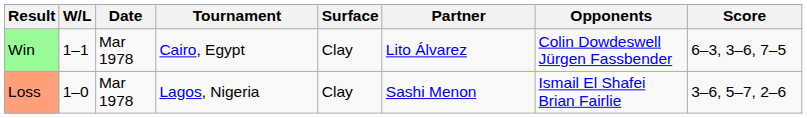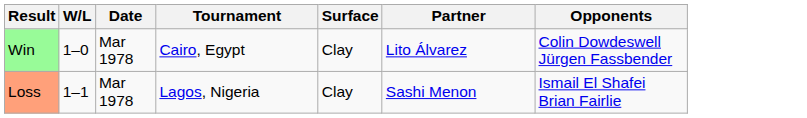- column: Score | 6–3, 3–6, 7–5 | 3–6, 5–7, 2–6
Win | W/L: 1–1 -> 1–0
Loss | W/L: 1–0 -> 1–1
